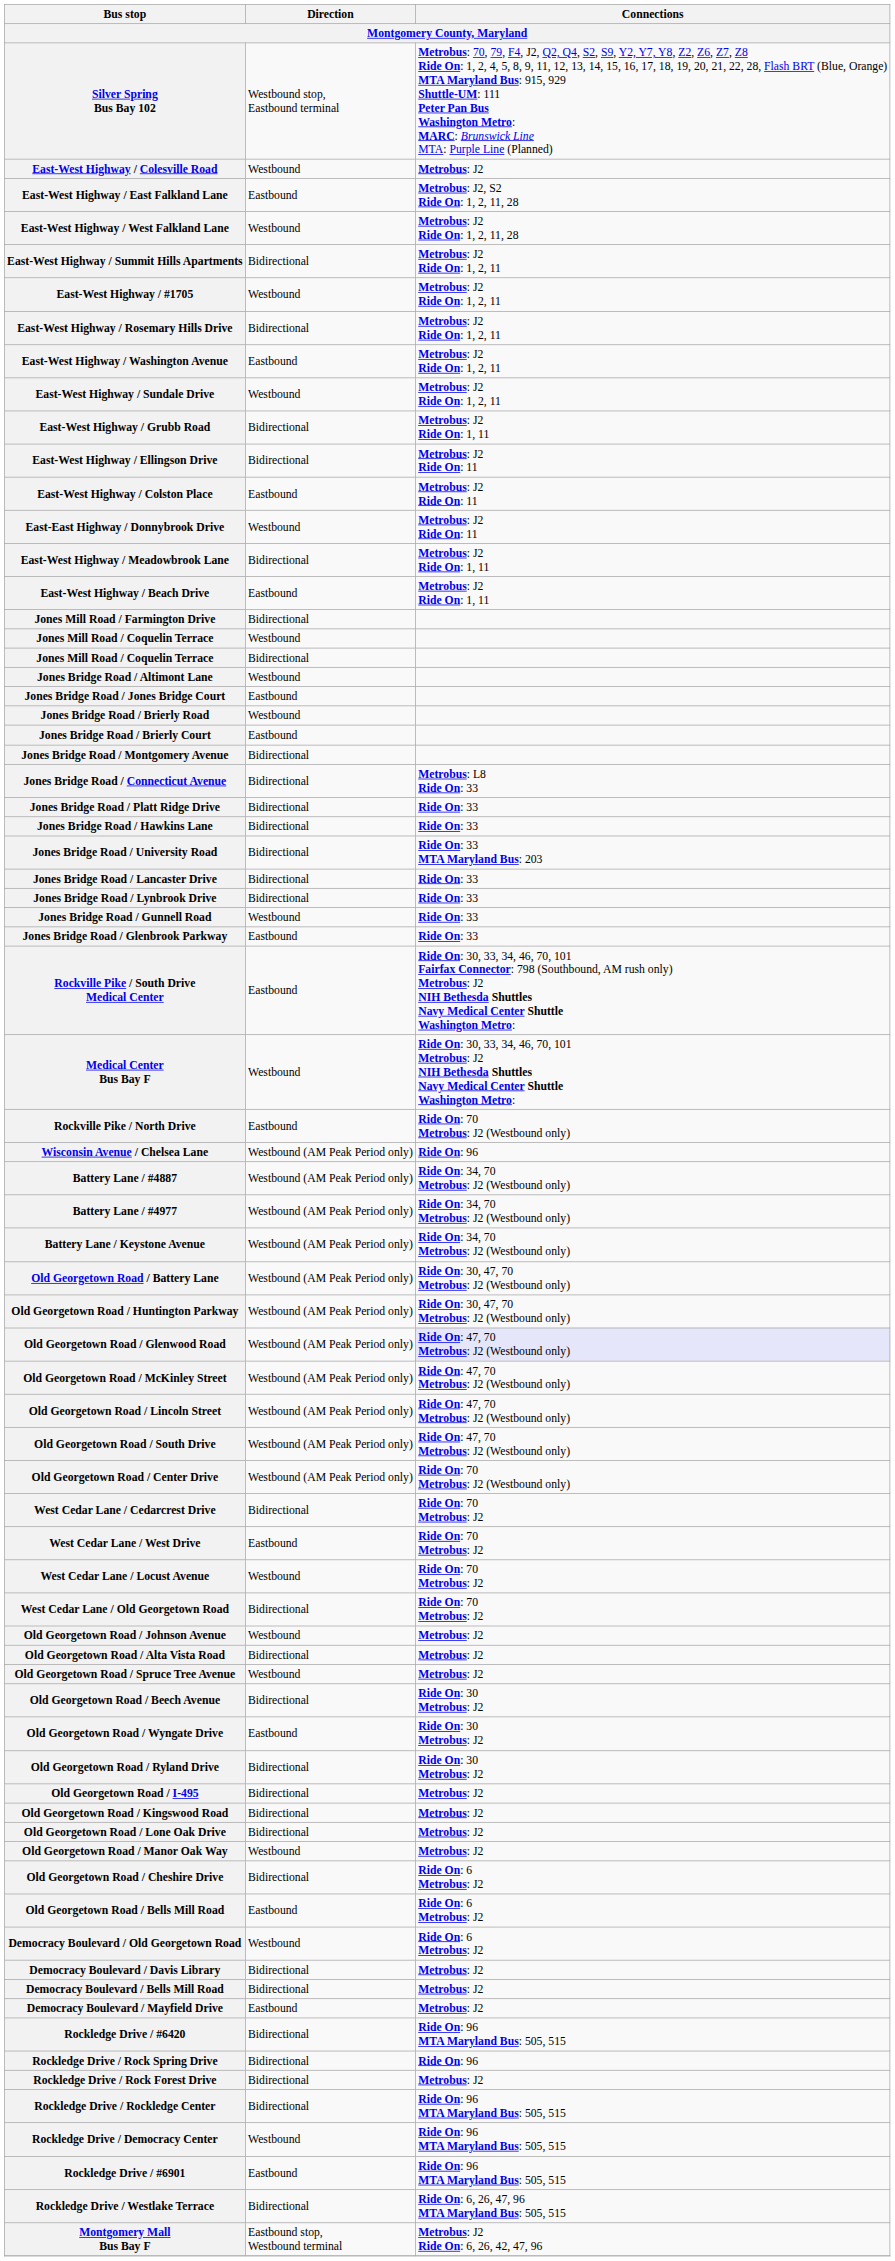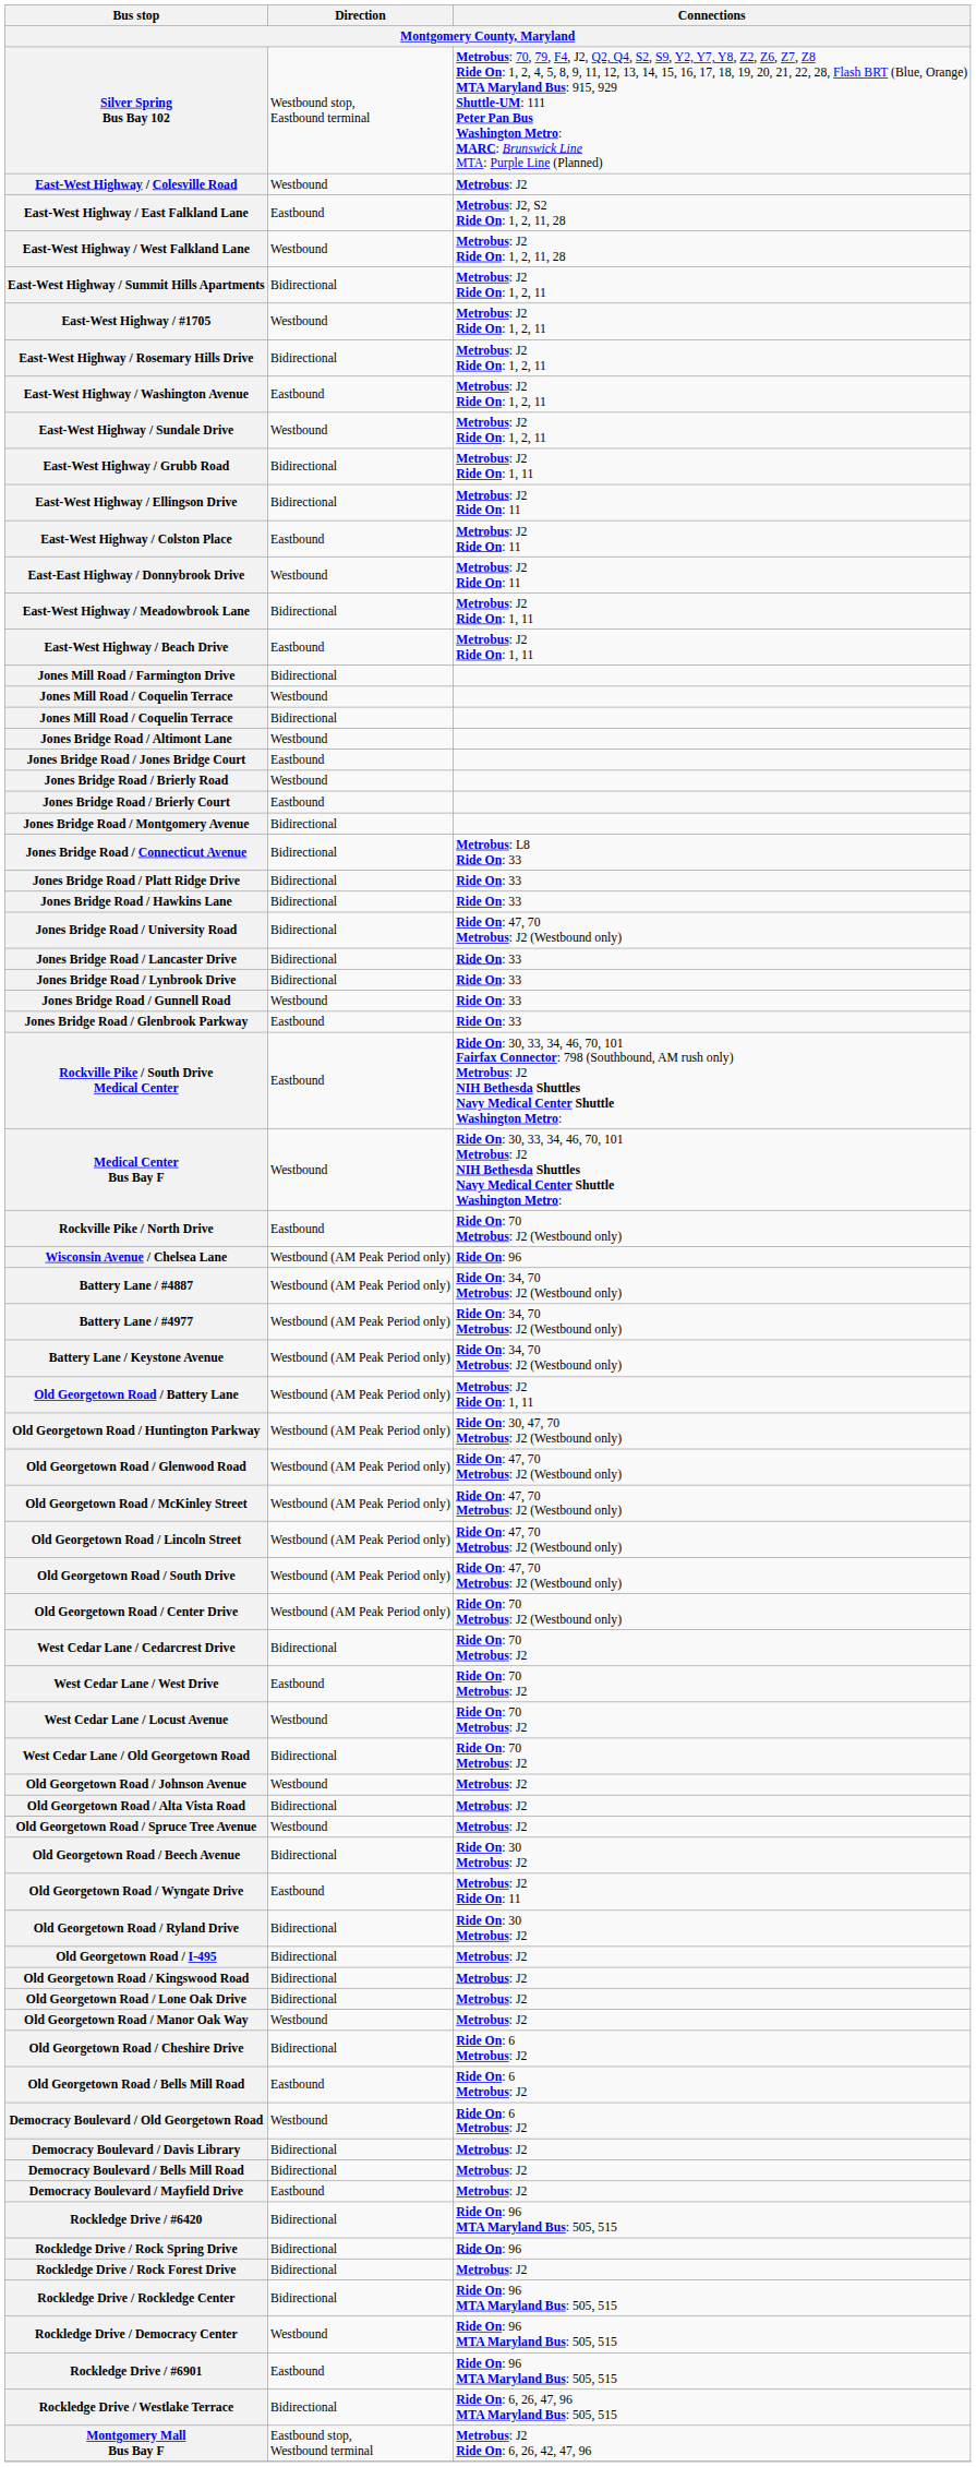Jones Bridge Road / University Road | Connections: Ride On: 33 MTA Maryland Bus: 203 -> Ride On: 47, 70 Metrobus: J2 (Westbound only)
Old Georgetown Road / Battery Lane | Connections: Ride On: 30, 47, 70 Metrobus: J2 (Westbound only) -> Metrobus: J2 Ride On: 1, 11
Old Georgetown Road / Glenwood Road | Connections: lavender background -> no background
Old Georgetown Road / Wyngate Drive | Connections: Ride On: 30 Metrobus: J2 -> Metrobus: J2 Ride On: 11
